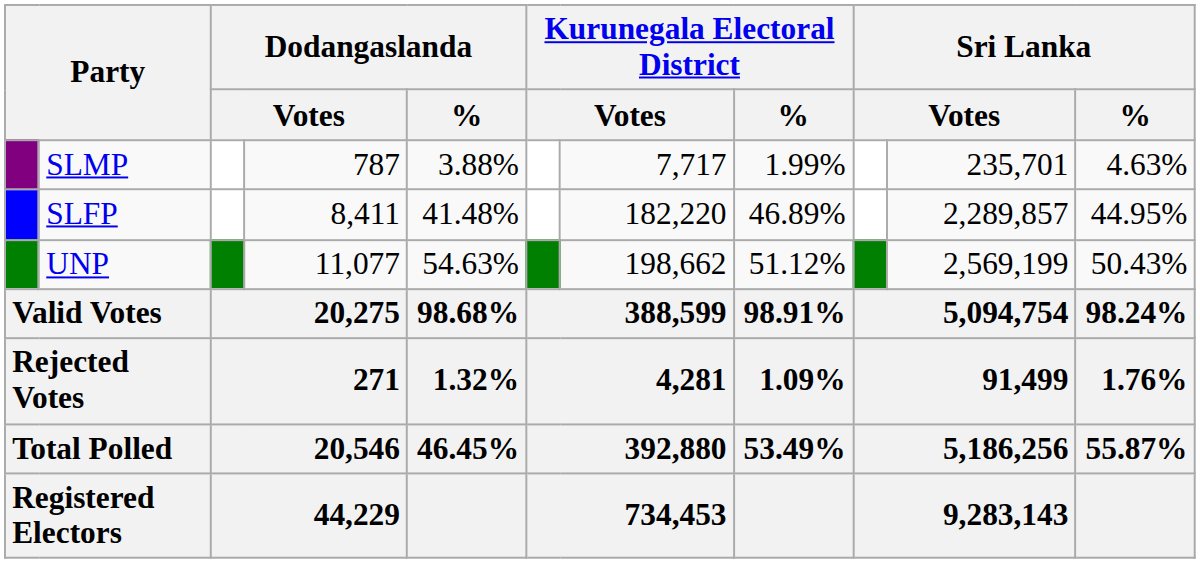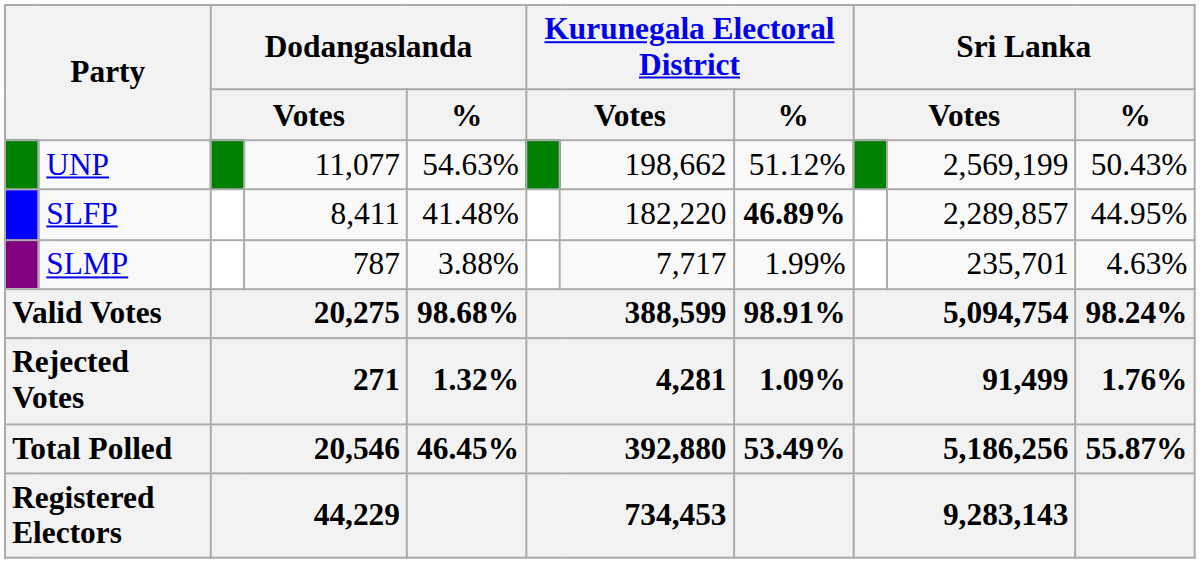rows swapped: UNP <-> SLMP
SLFP | Kurunegala Electoral District / %: normal -> bold
